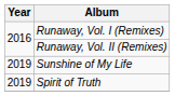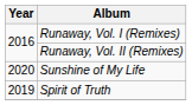Sunshine of My Life | Year: 2019 -> 2020
